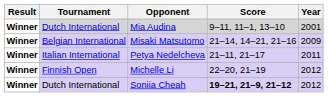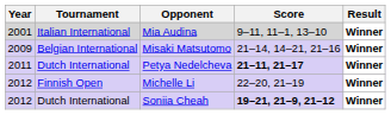columns swapped: Year <-> Result
Mia Audina | Tournament: Dutch International -> Italian International
Petya Nedelcheva | Tournament: Italian International -> Dutch International
Petya Nedelcheva | Score: normal -> bold
